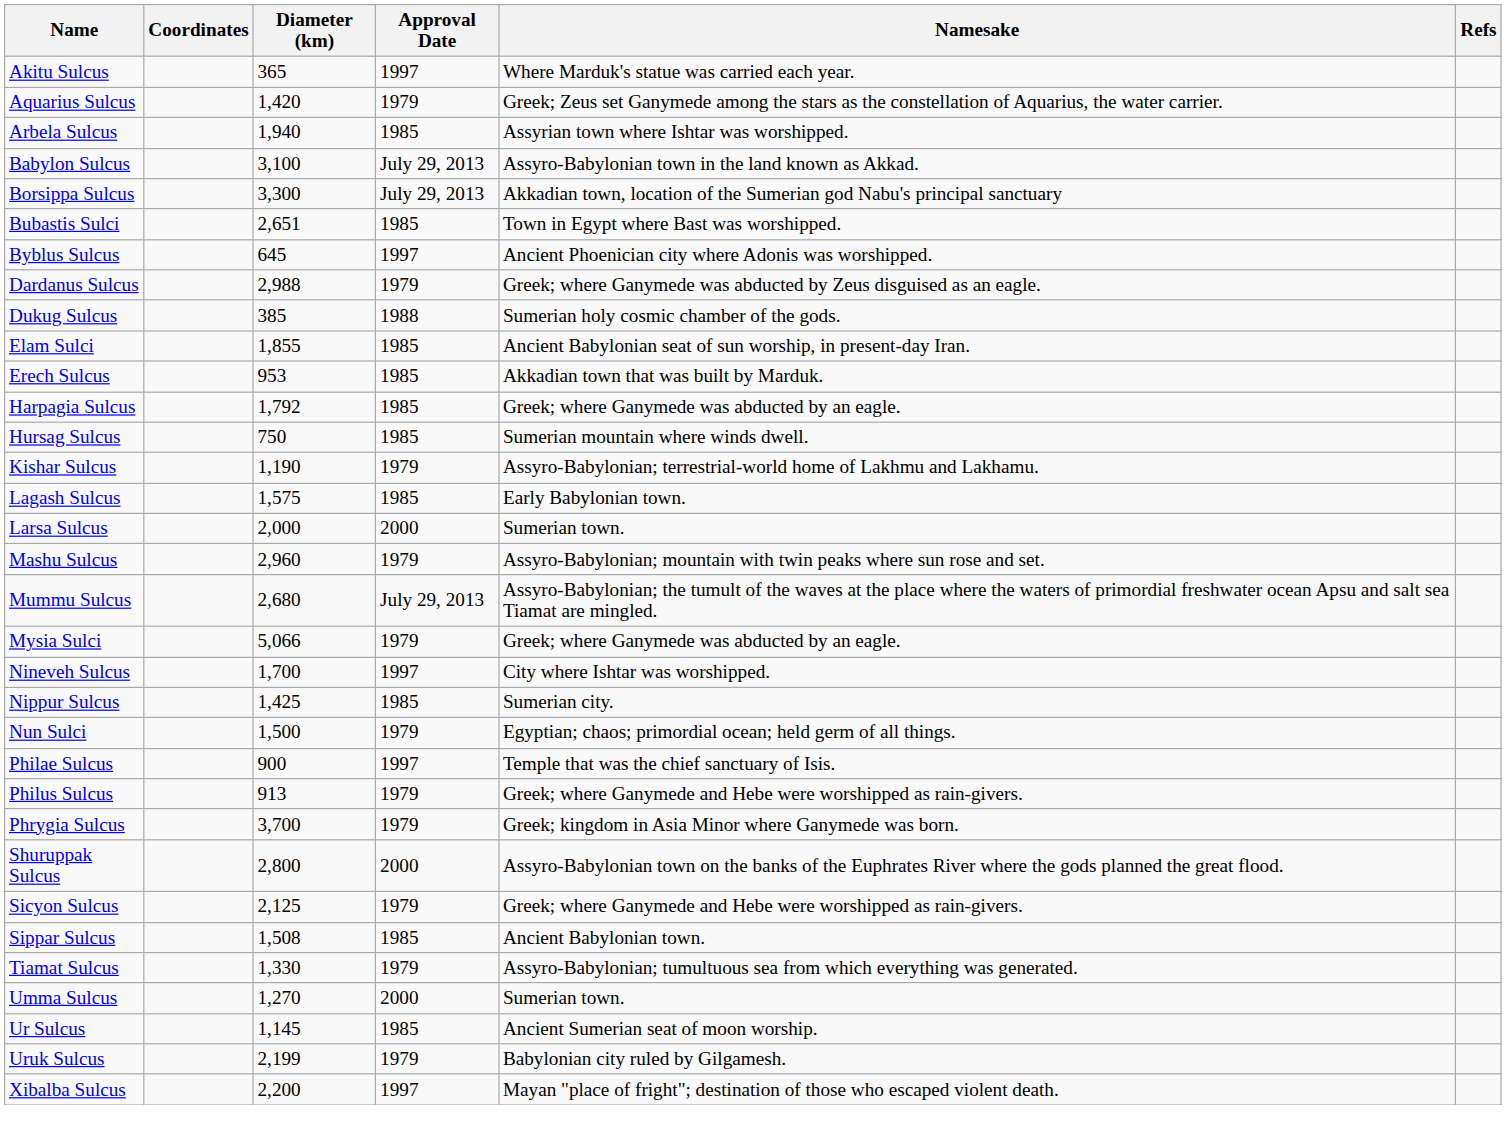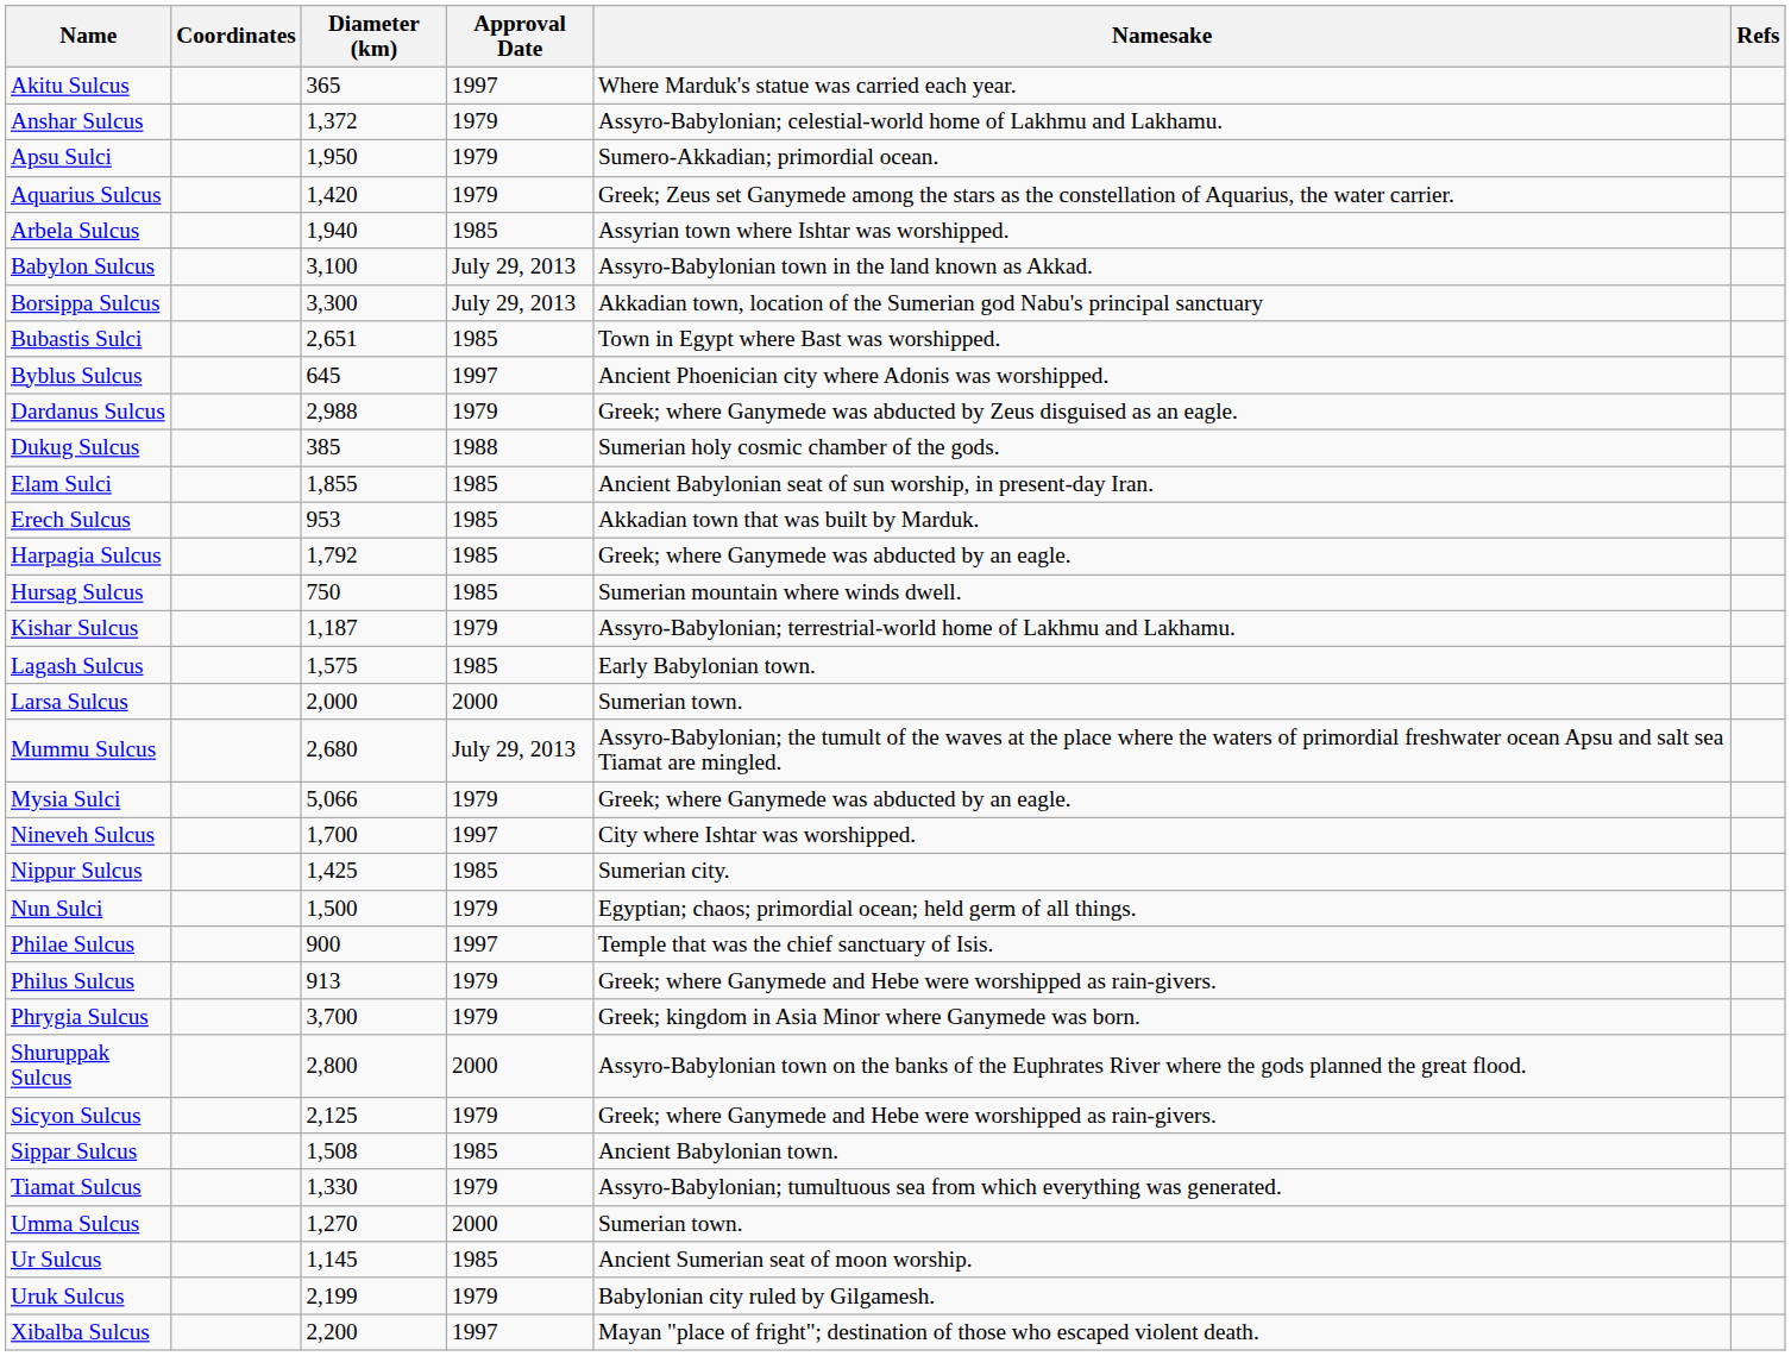+ row: Anshar Sulcus | 1,372 | 1979 | Assyro-Babylonian; celestial-world home of Lakhmu and Lakhamu.
+ row: Apsu Sulci | 1,950 | 1979 | Sumero-Akkadian; primordial ocean.
Kishar Sulcus | Diameter (km): 1,190 -> 1,187
- row: Mashu Sulcus | 2,960 | 1979 | Assyro-Babylonian; mountain with twin peaks where sun rose and set.
